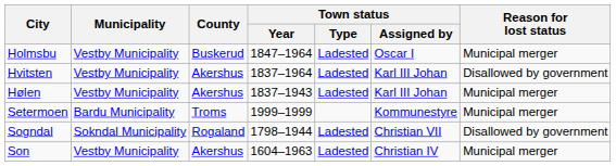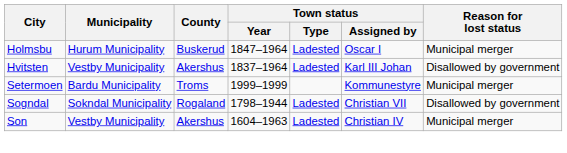Holmsbu | Municipality: Vestby Municipality -> Hurum Municipality
- row: Hølen | Vestby Municipality | Akershus | 1837–1943 | Ladested | Karl III Johan | Municipal merger
